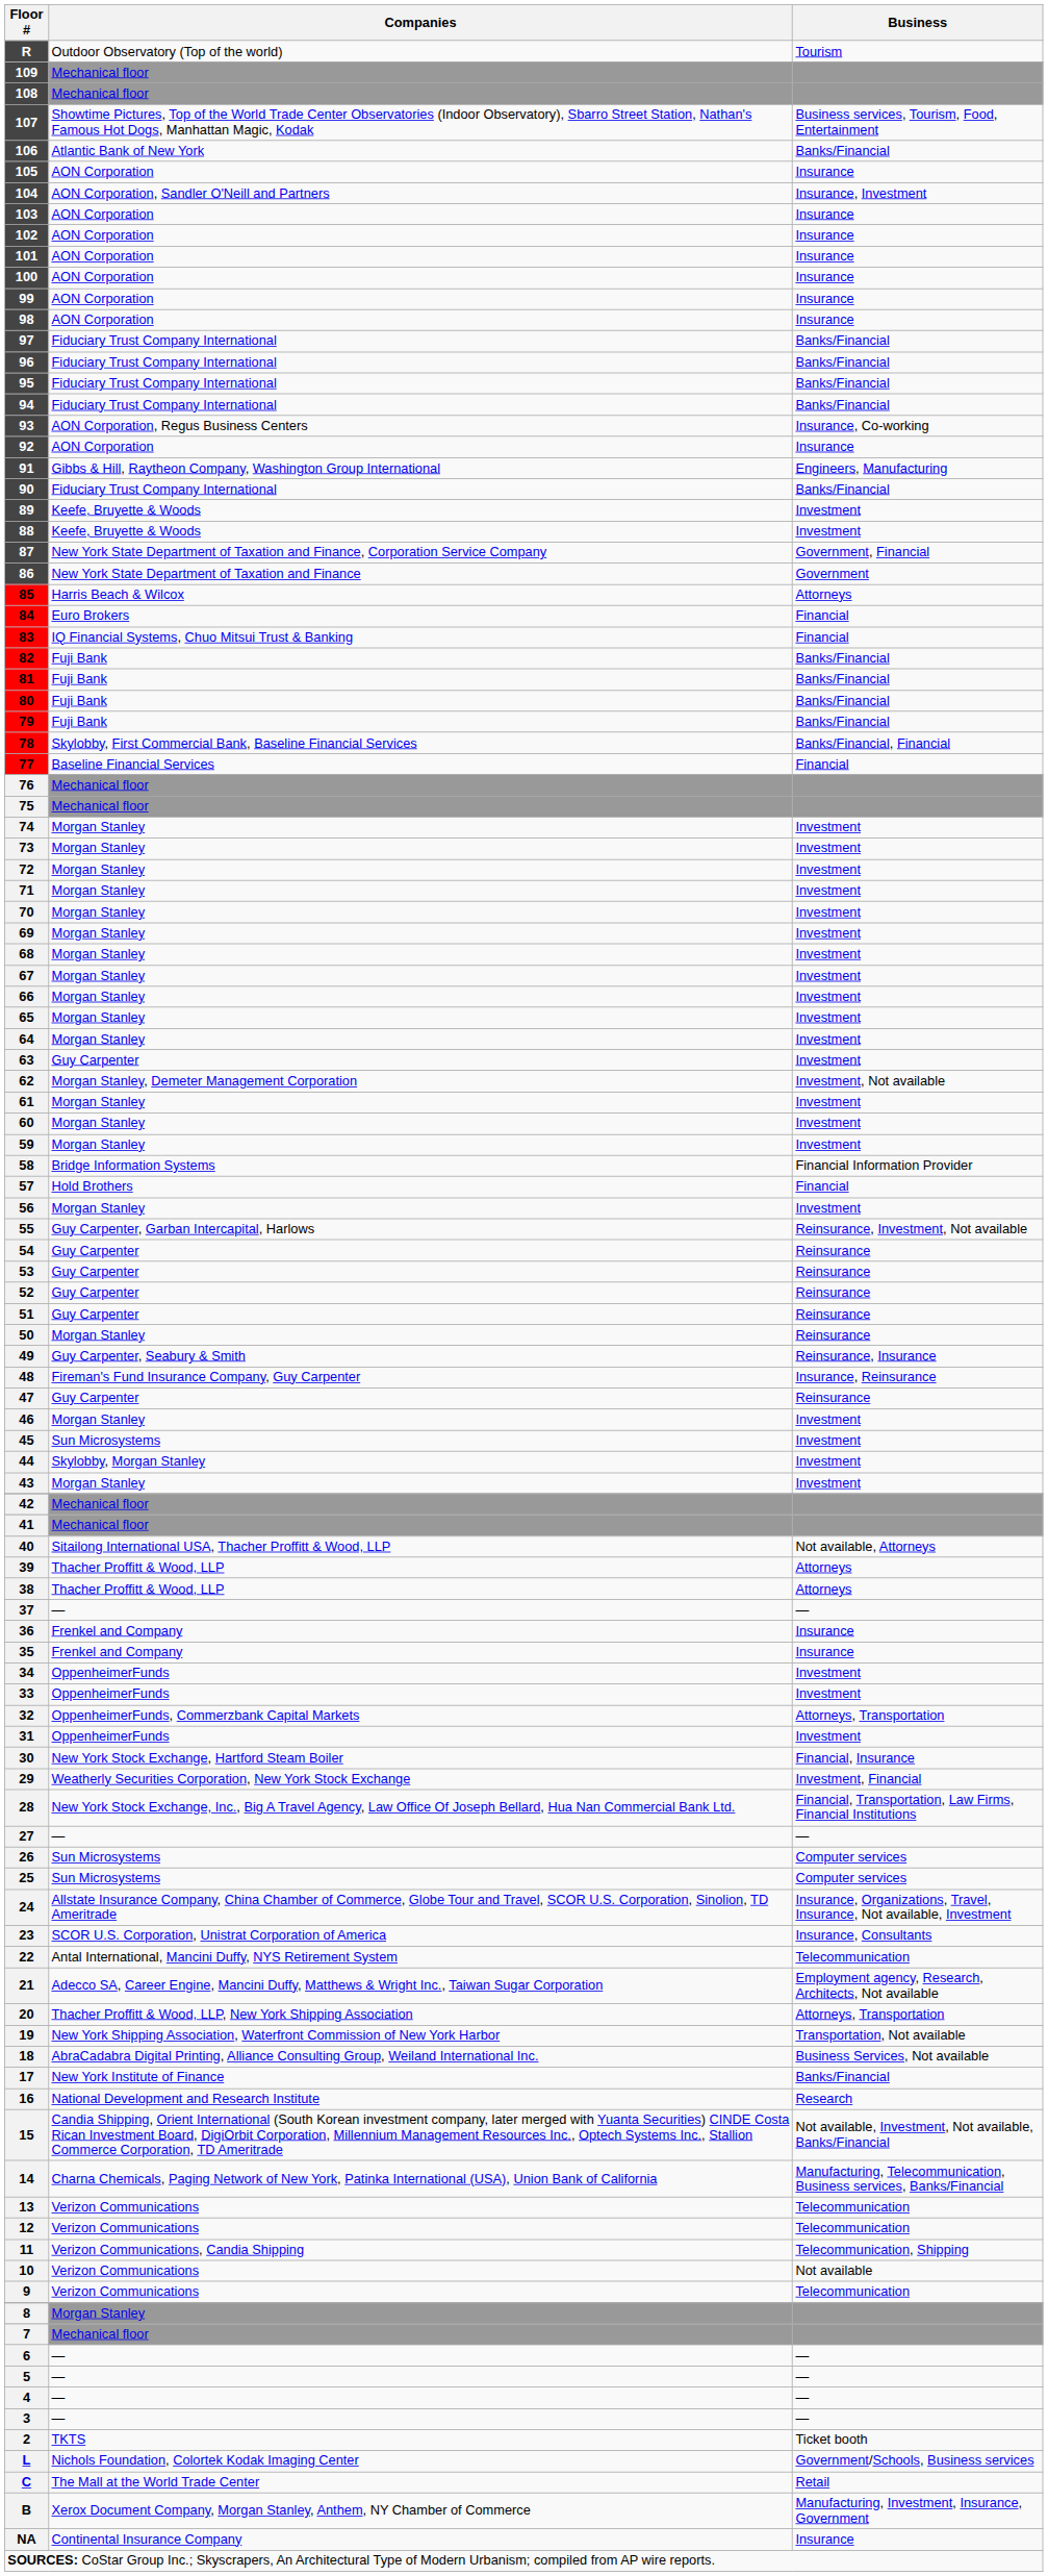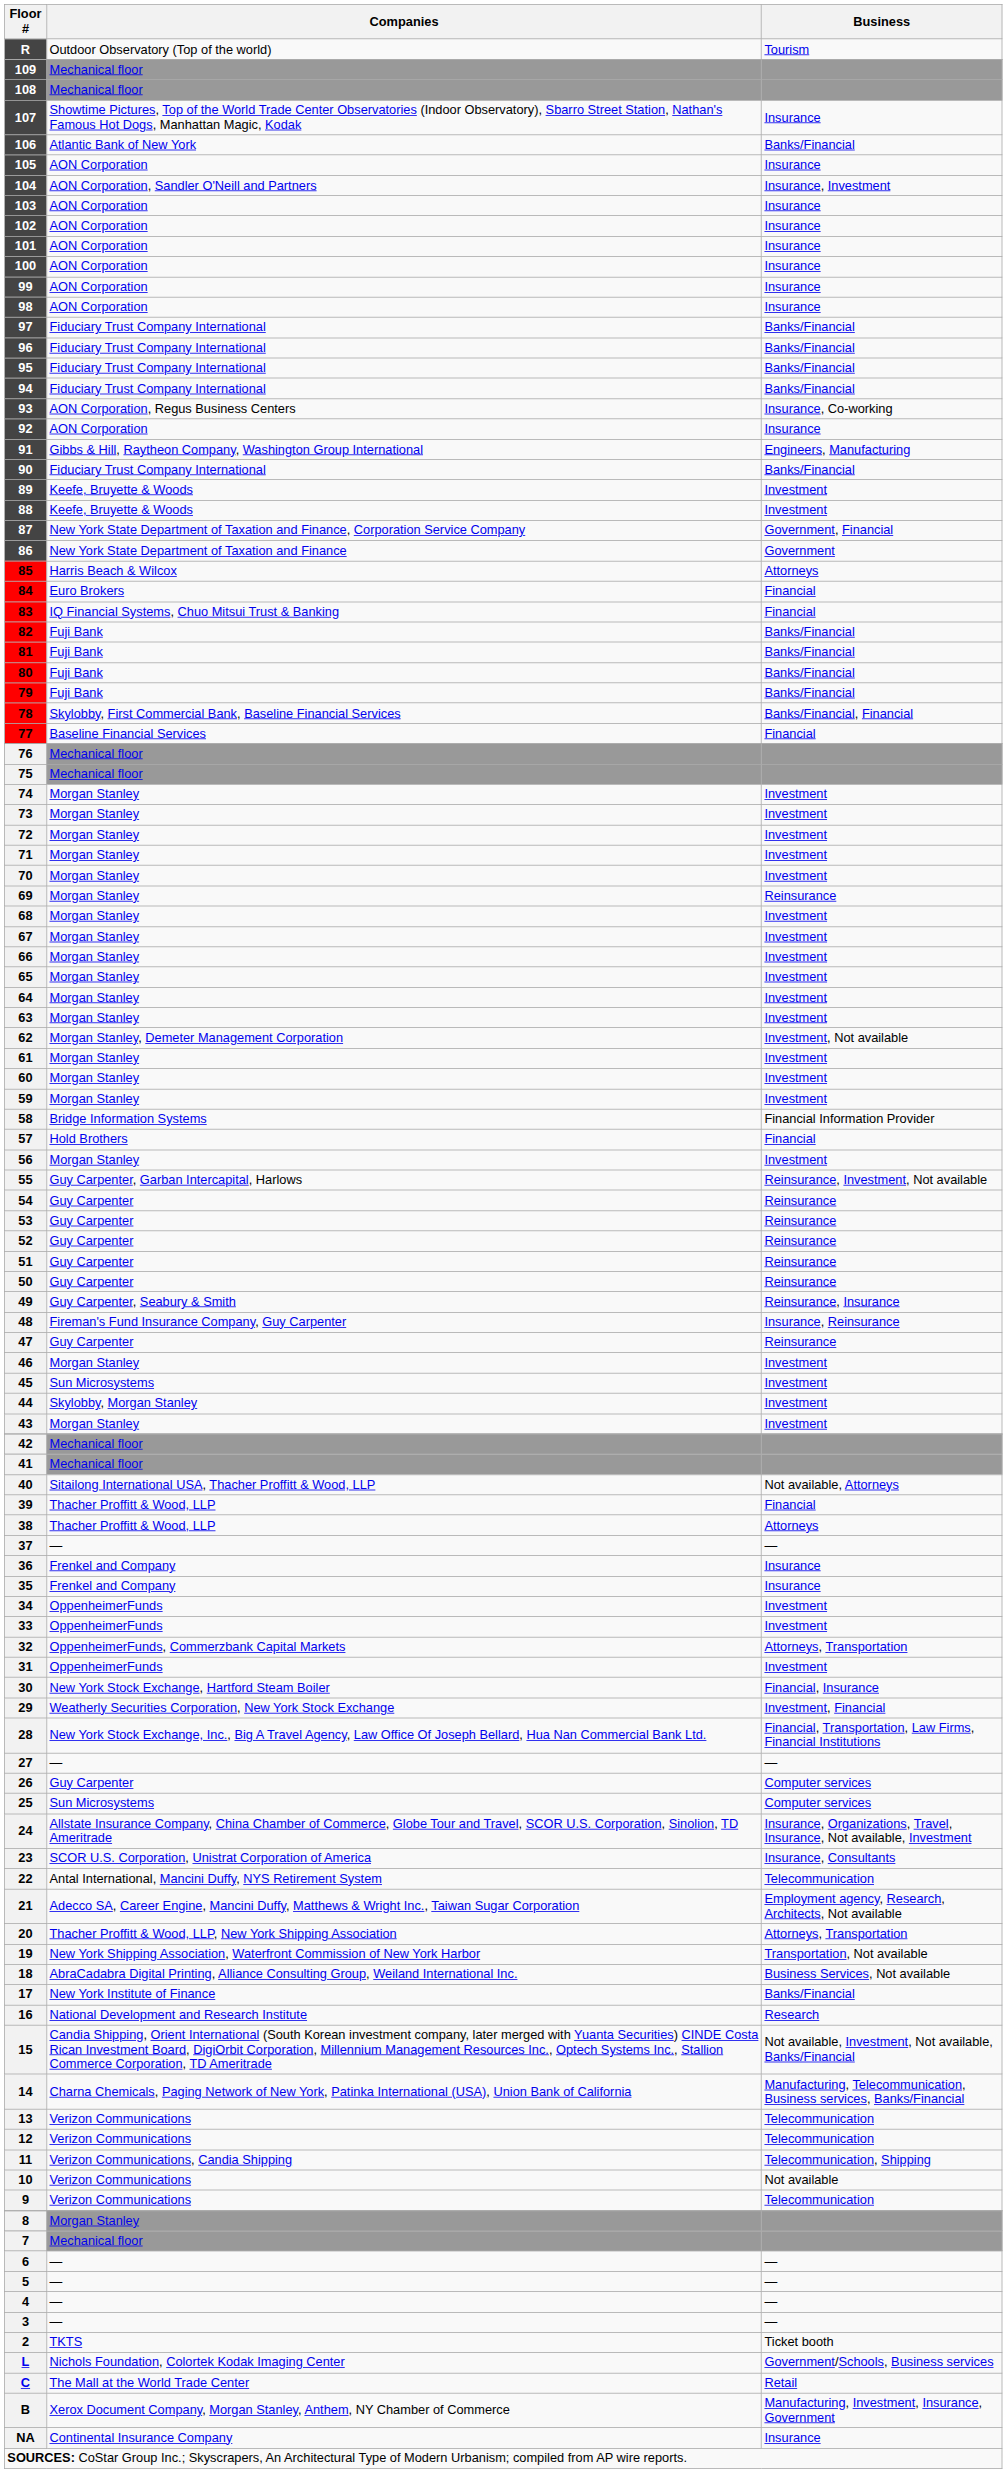107 | Business: Business services, Tourism, Food, Entertainment -> Insurance
69 | Business: Investment -> Reinsurance
63 | Companies: Guy Carpenter -> Morgan Stanley
50 | Companies: Morgan Stanley -> Guy Carpenter
39 | Business: Attorneys -> Financial
26 | Companies: Sun Microsystems -> Guy Carpenter
